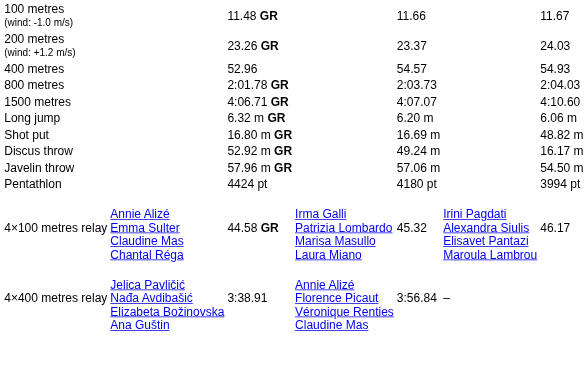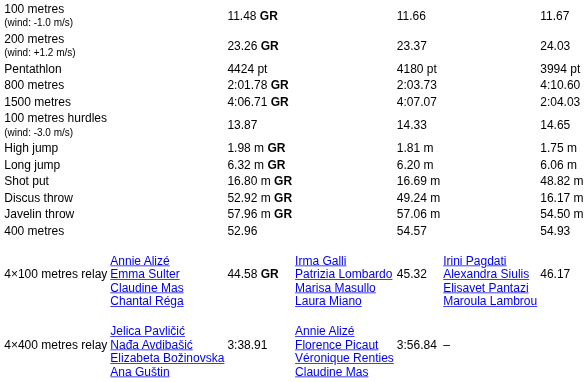rows swapped: 400 metres <-> Pentathlon
800 metres | column 7: 2:04.03 -> 4:10.60
1500 metres | column 7: 4:10.60 -> 2:04.03
+ row: 100 metres hurdles (wind: -3.0 m/s) | 13.87 | 14.33 | 14.65
+ row: High jump | 1.98 m GR | 1.81 m | 1.75 m
